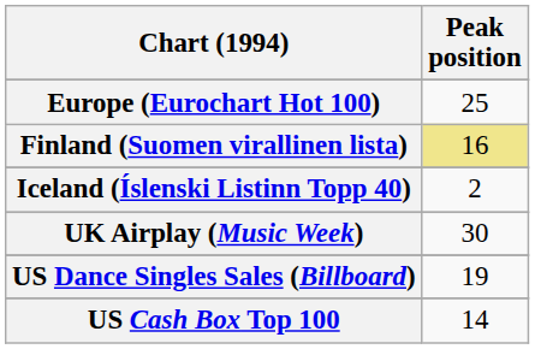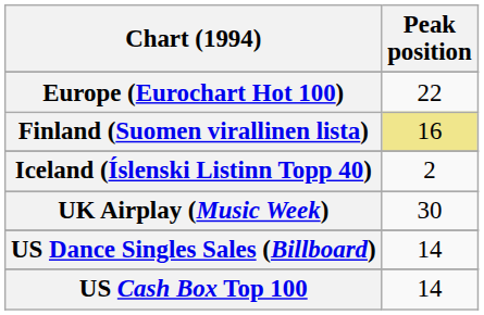Europe (Eurochart Hot 100) | Peak position: 25 -> 22
US Dance Singles Sales (Billboard) | Peak position: 19 -> 14
